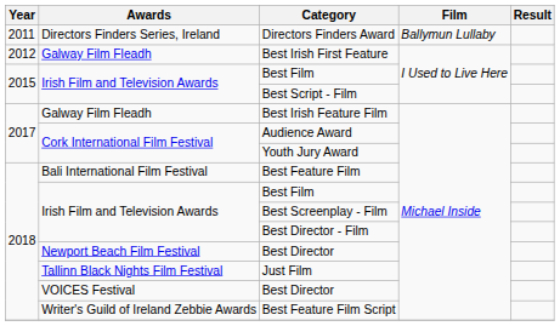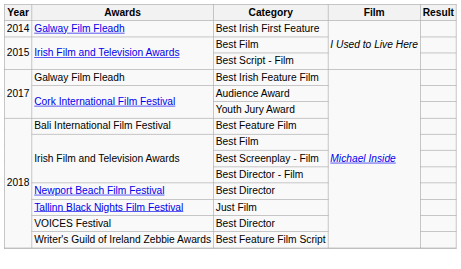- row: 2011 | Directors Finders Series, Ireland | Directors Finders Award | Ballymun Lullaby
Best Irish First Feature | Year: 2012 -> 2014
